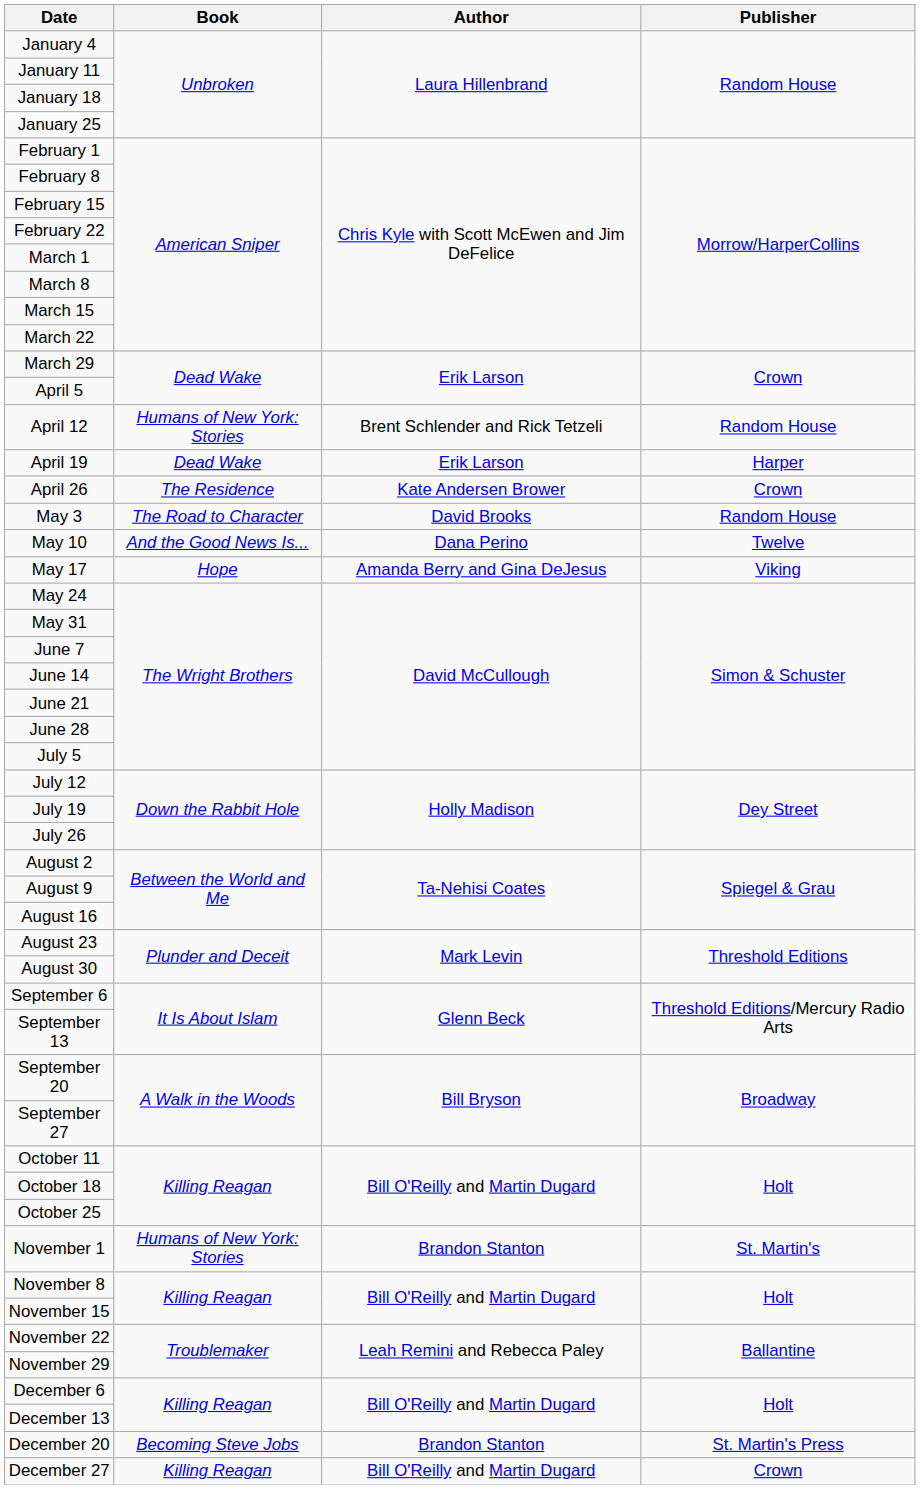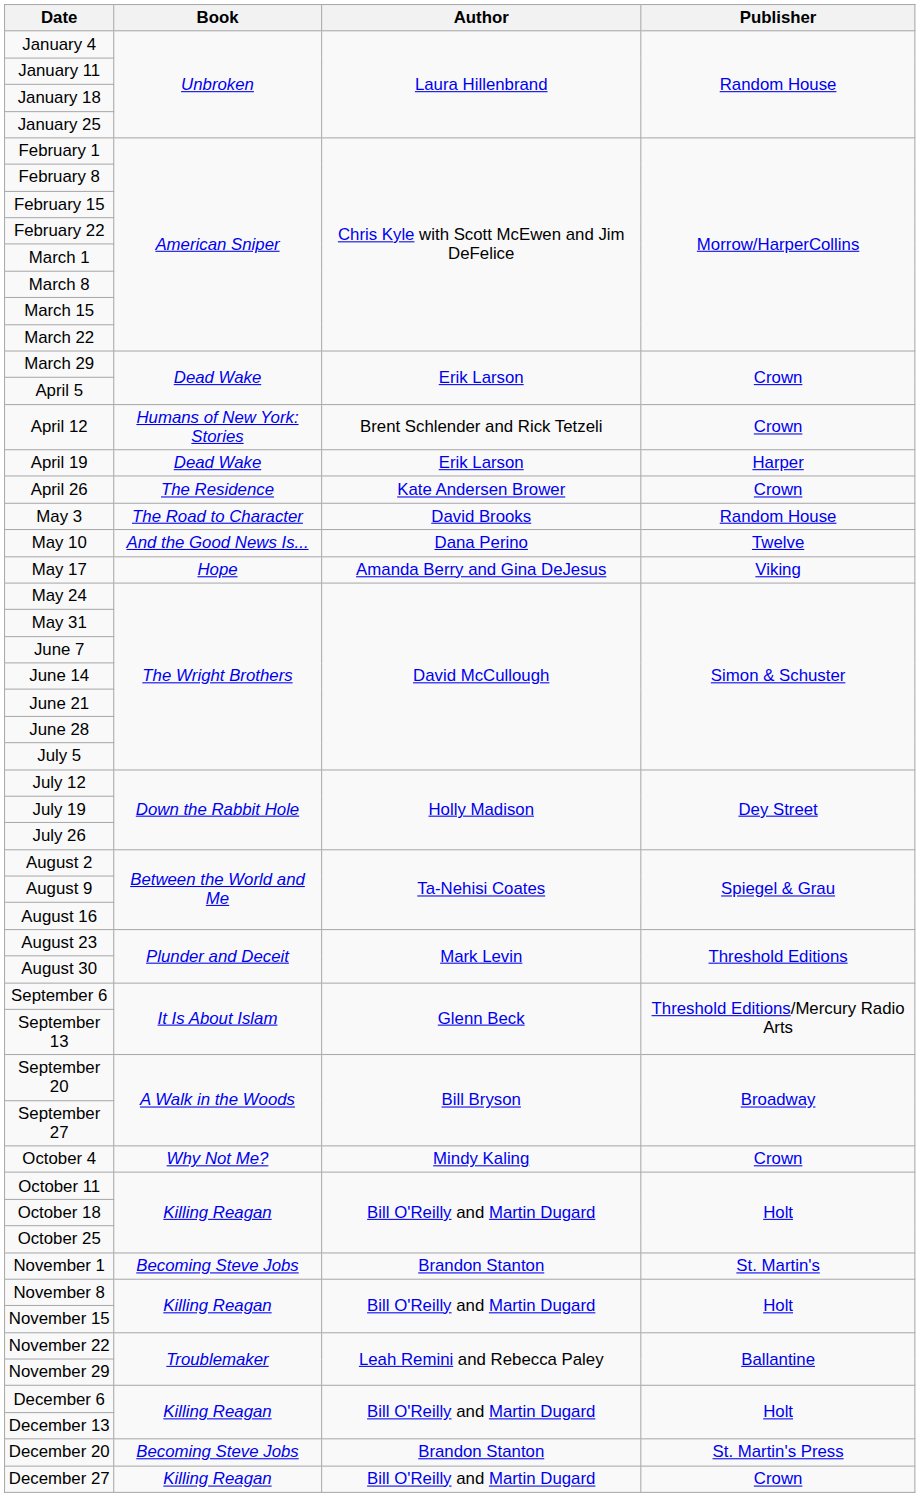April 12 | Publisher: Random House -> Crown
+ row: October 4 | Why Not Me? | Mindy Kaling | Crown
November 1 | Book: Humans of New York: Stories -> Becoming Steve Jobs
